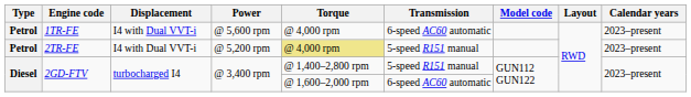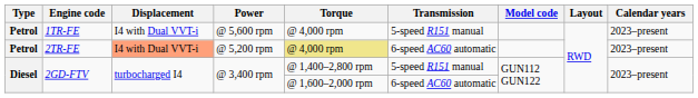1TR-FE | Transmission: 6-speed AC60 automatic -> 5-speed R151 manual
2TR-FE | Displacement: no background -> lightsalmon background
2TR-FE | Transmission: 5-speed R151 manual -> 6-speed AC60 automatic
